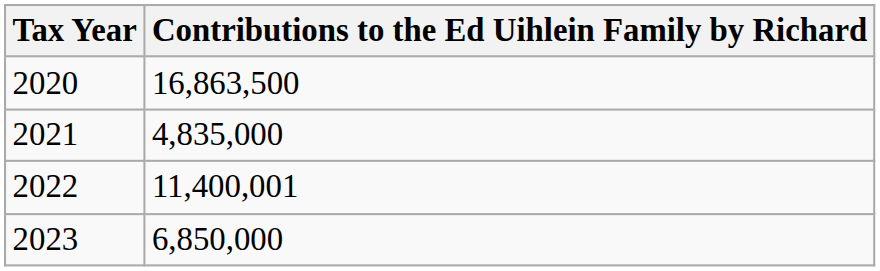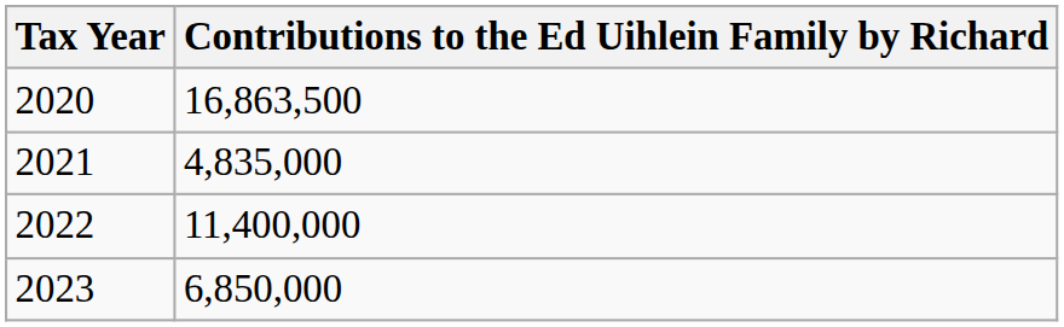2022 | Contributions to the Ed Uihlein Family by Richard: 11,400,001 -> 11,400,000
